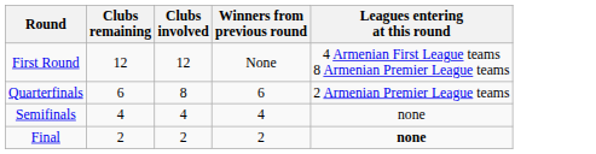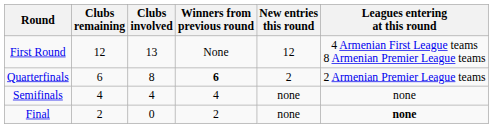+ column: New entries this round | 12 | 2 | none | none
First Round | Clubs involved: 12 -> 13
Quarterfinals | Winners from previous round: normal -> bold
Final | Clubs involved: 2 -> 0
